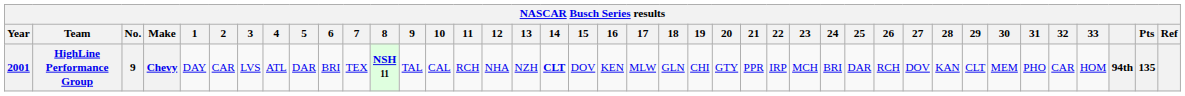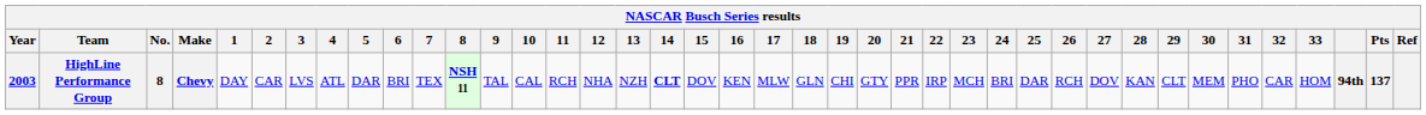HighLine Performance Group | Year: 2001 -> 2003
HighLine Performance Group | No.: 9 -> 8
HighLine Performance Group | Pts: 135 -> 137
